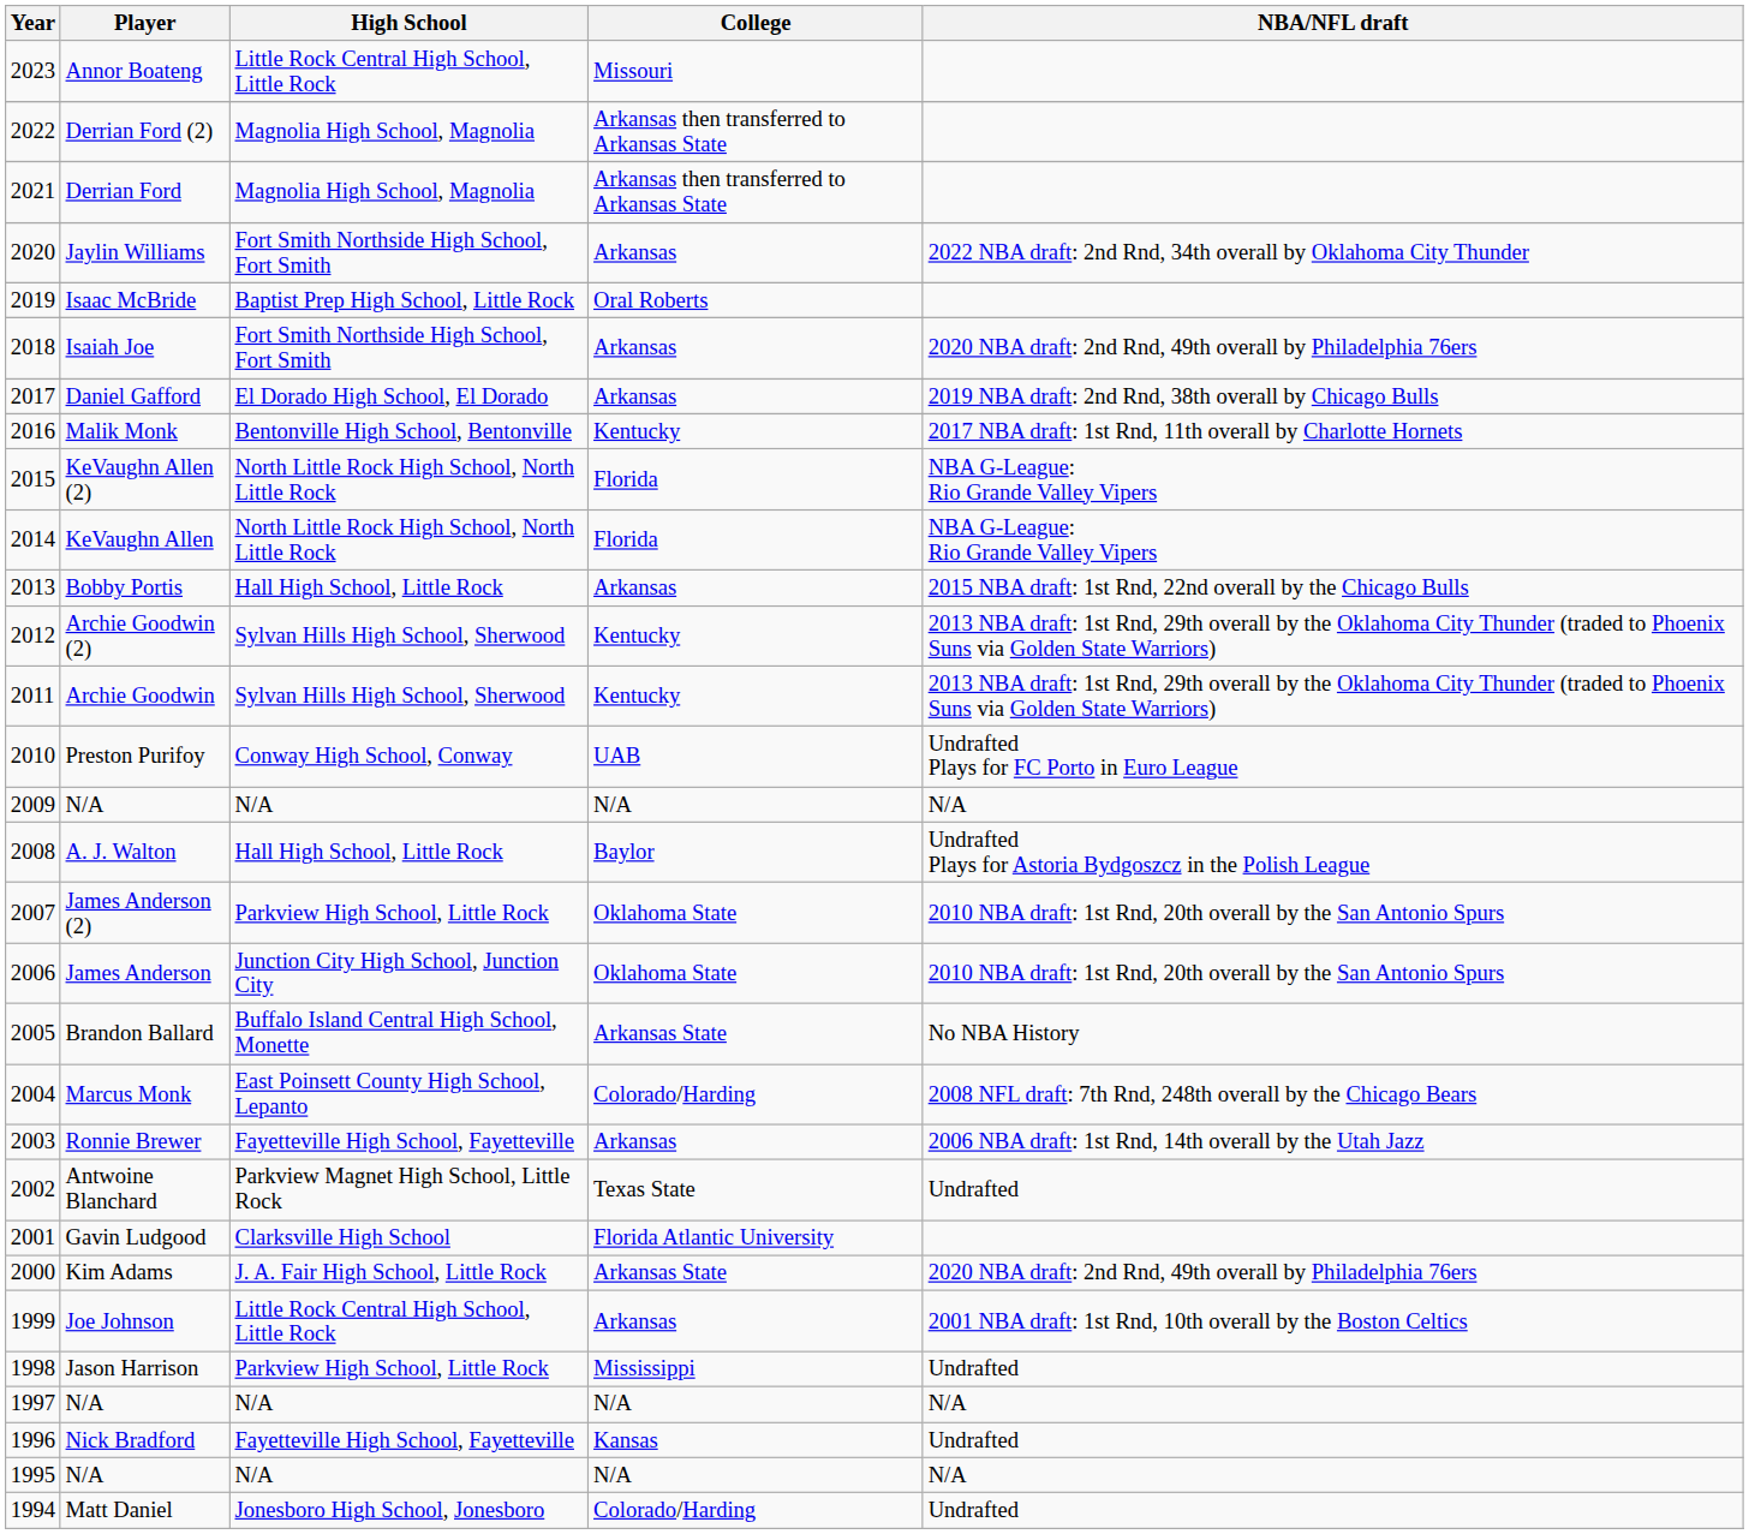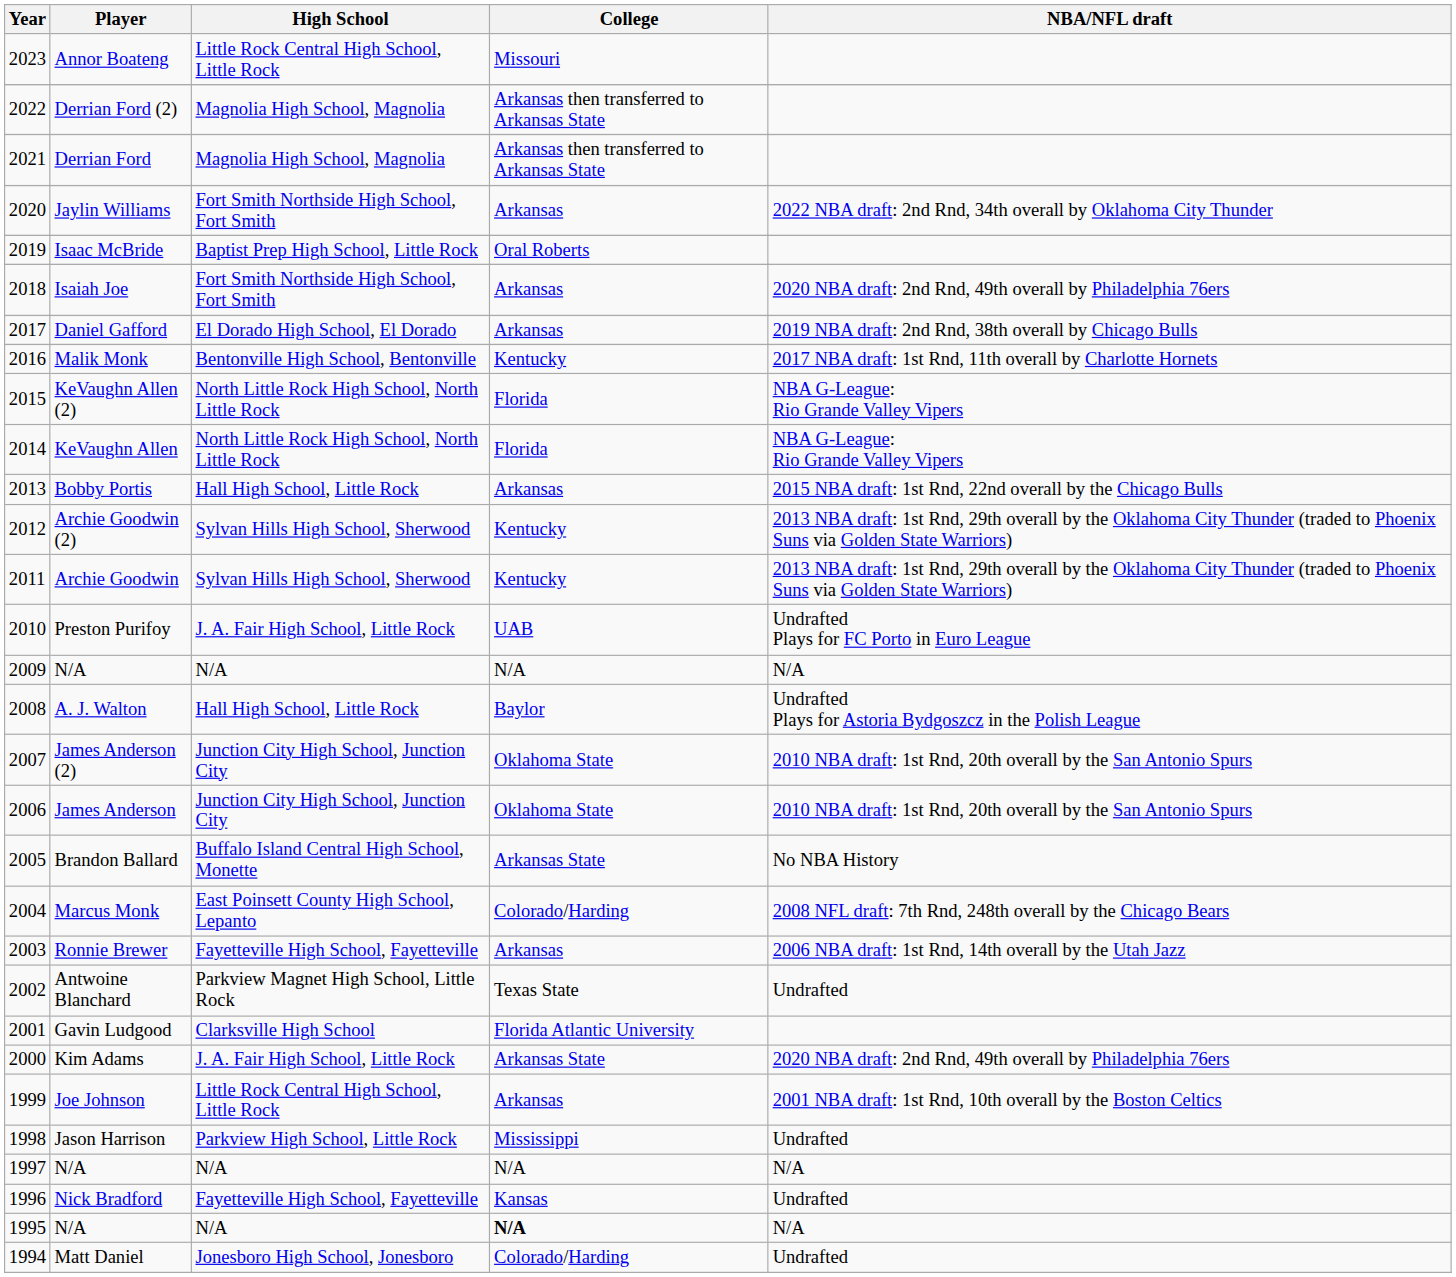Preston Purifoy | High School: Conway High School, Conway -> J. A. Fair High School, Little Rock
James Anderson (2) | High School: Parkview High School, Little Rock -> Junction City High School, Junction City
1995 / N/A | College: normal -> bold
